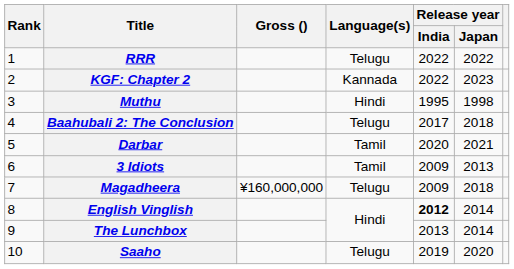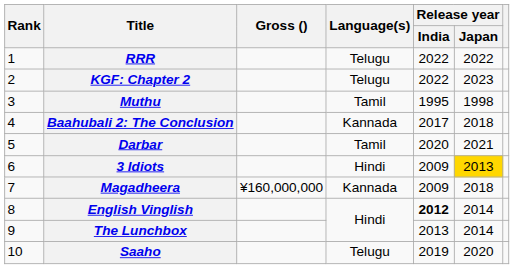KGF: Chapter 2 | Language(s): Kannada -> Telugu
Muthu | Language(s): Hindi -> Tamil
Baahubali 2: The Conclusion | Language(s): Telugu -> Kannada
3 Idiots | Language(s): Tamil -> Hindi
3 Idiots | Release year / Japan: no background -> gold background
Magadheera | Language(s): Telugu -> Kannada
